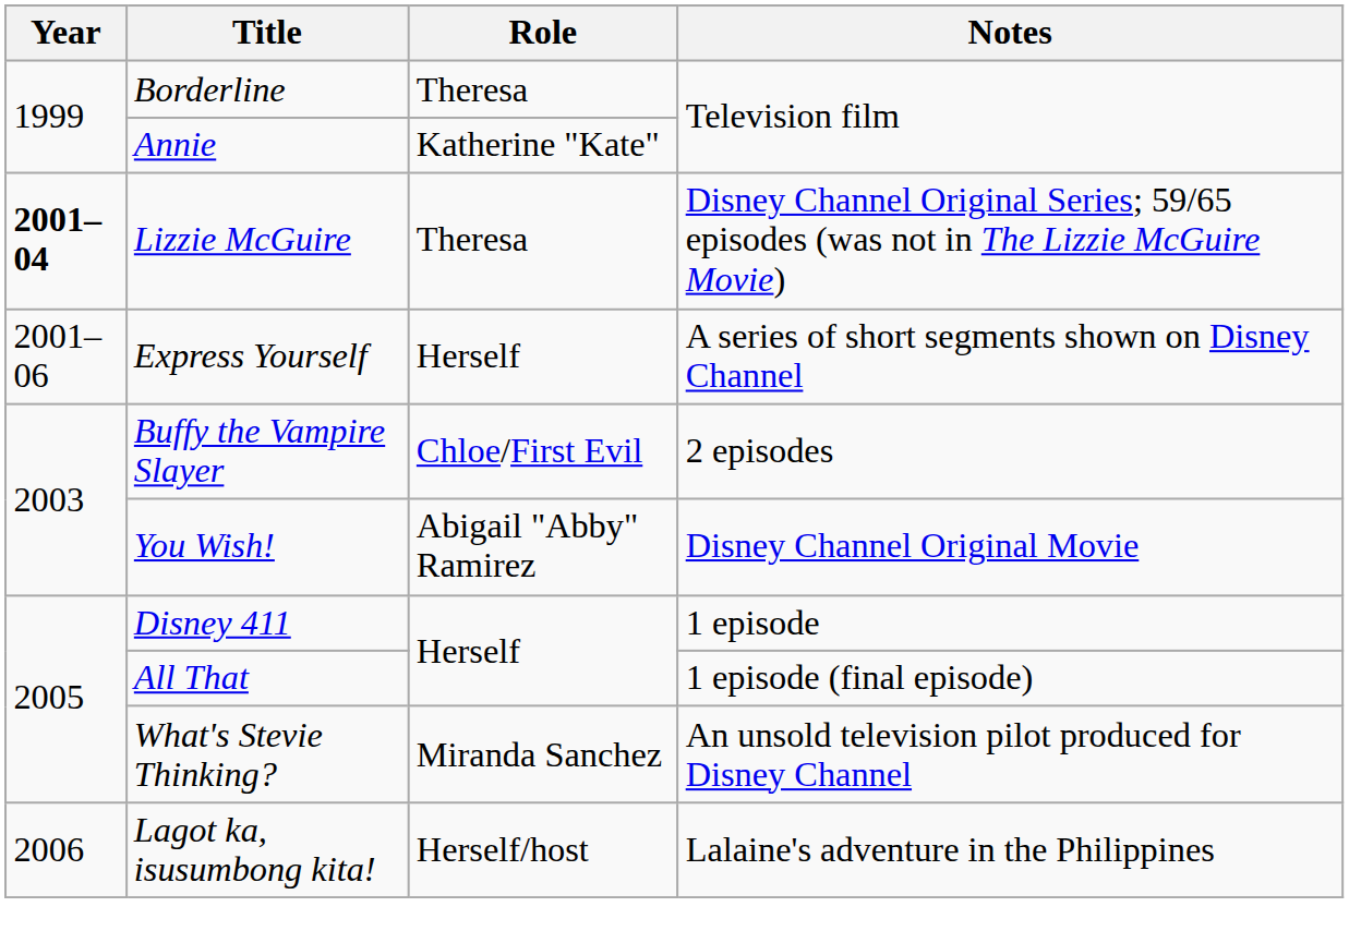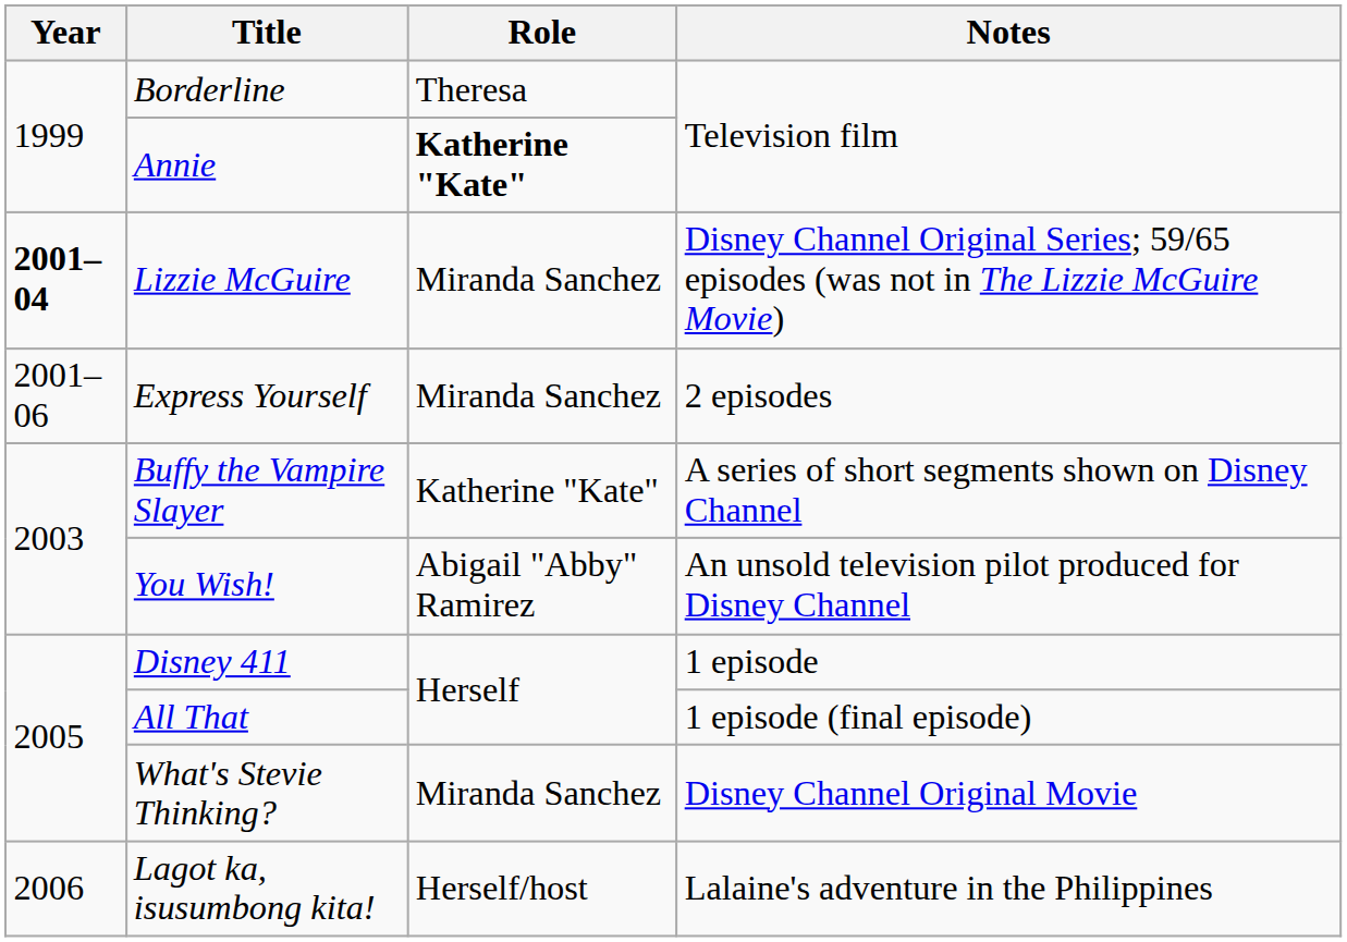Annie | Role: normal -> bold
Lizzie McGuire | Role: Theresa -> Miranda Sanchez
Express Yourself | Role: Herself -> Miranda Sanchez
Express Yourself | Notes: A series of short segments shown on Disney Channel -> 2 episodes
Buffy the Vampire Slayer | Role: Chloe/First Evil -> Katherine "Kate"
Buffy the Vampire Slayer | Notes: 2 episodes -> A series of short segments shown on Disney Channel
You Wish! | Notes: Disney Channel Original Movie -> An unsold television pilot produced for Disney Channel
What's Stevie Thinking? | Notes: An unsold television pilot produced for Disney Channel -> Disney Channel Original Movie
